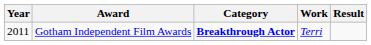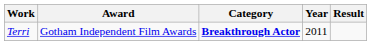columns swapped: Year <-> Work
